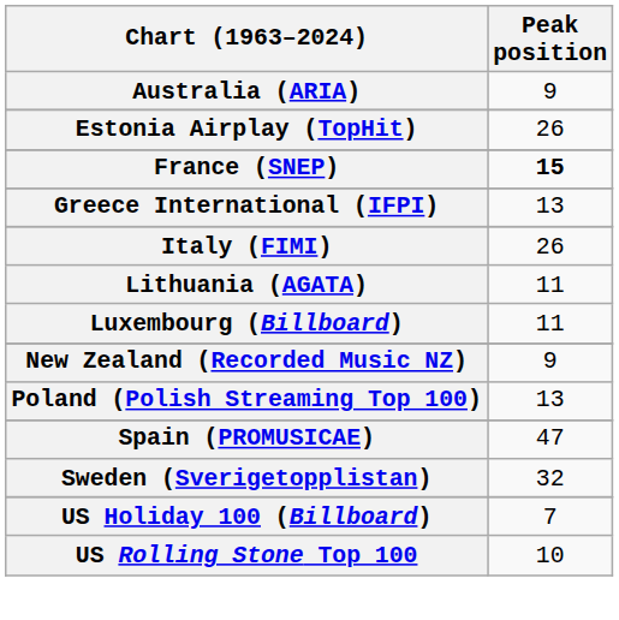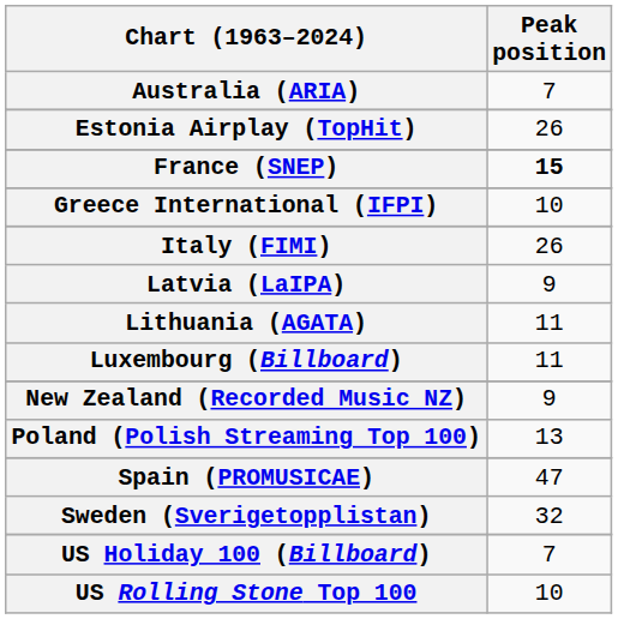Australia (ARIA) | Peak position: 9 -> 7
Greece International (IFPI) | Peak position: 13 -> 10
+ row: Latvia (LaIPA) | 9
